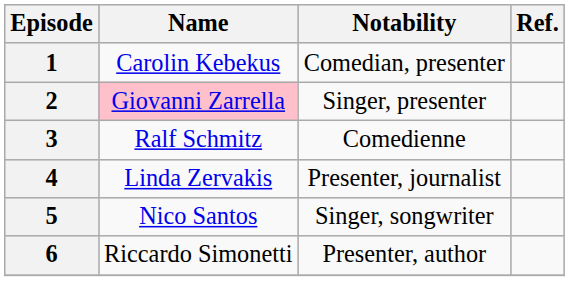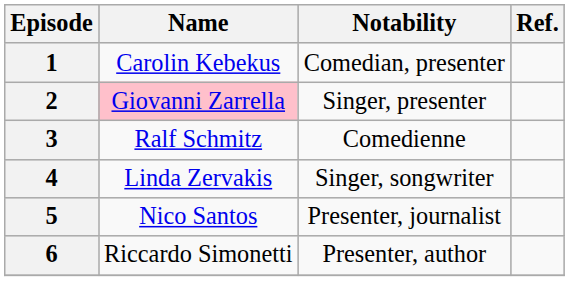4 | Notability: Presenter, journalist -> Singer, songwriter
5 | Notability: Singer, songwriter -> Presenter, journalist
